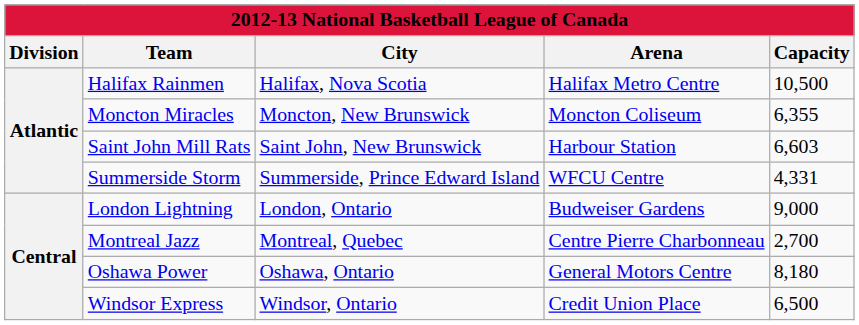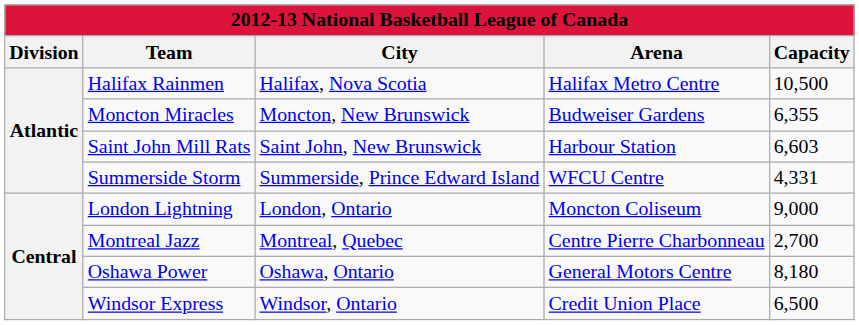Moncton Miracles | Arena: Moncton Coliseum -> Budweiser Gardens
London Lightning | Arena: Budweiser Gardens -> Moncton Coliseum
